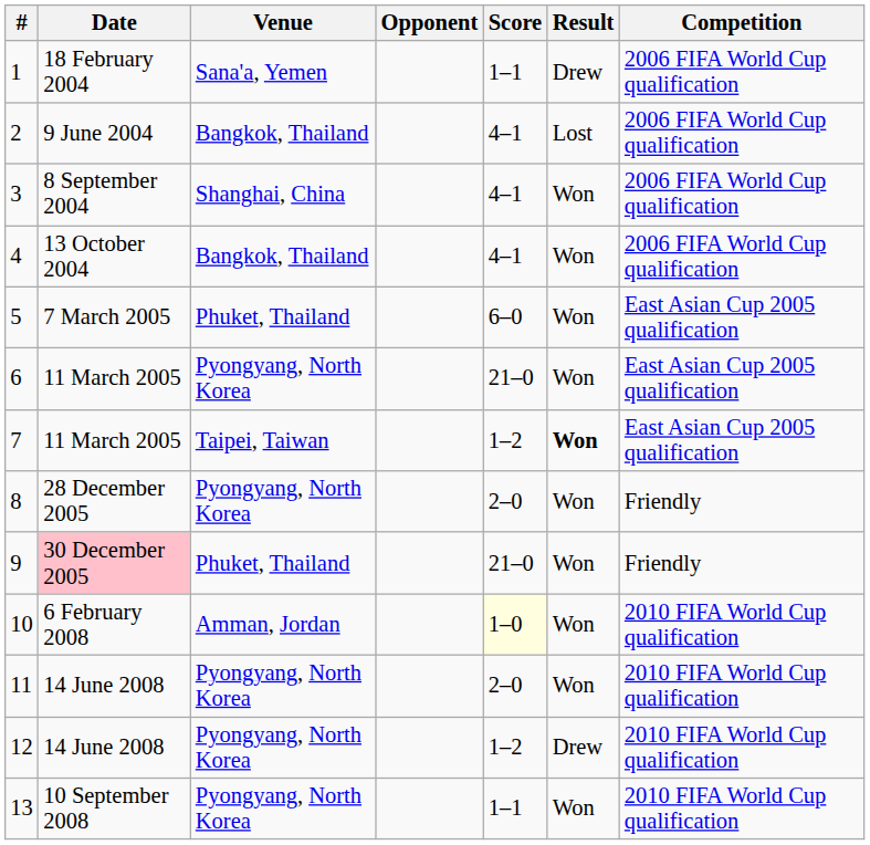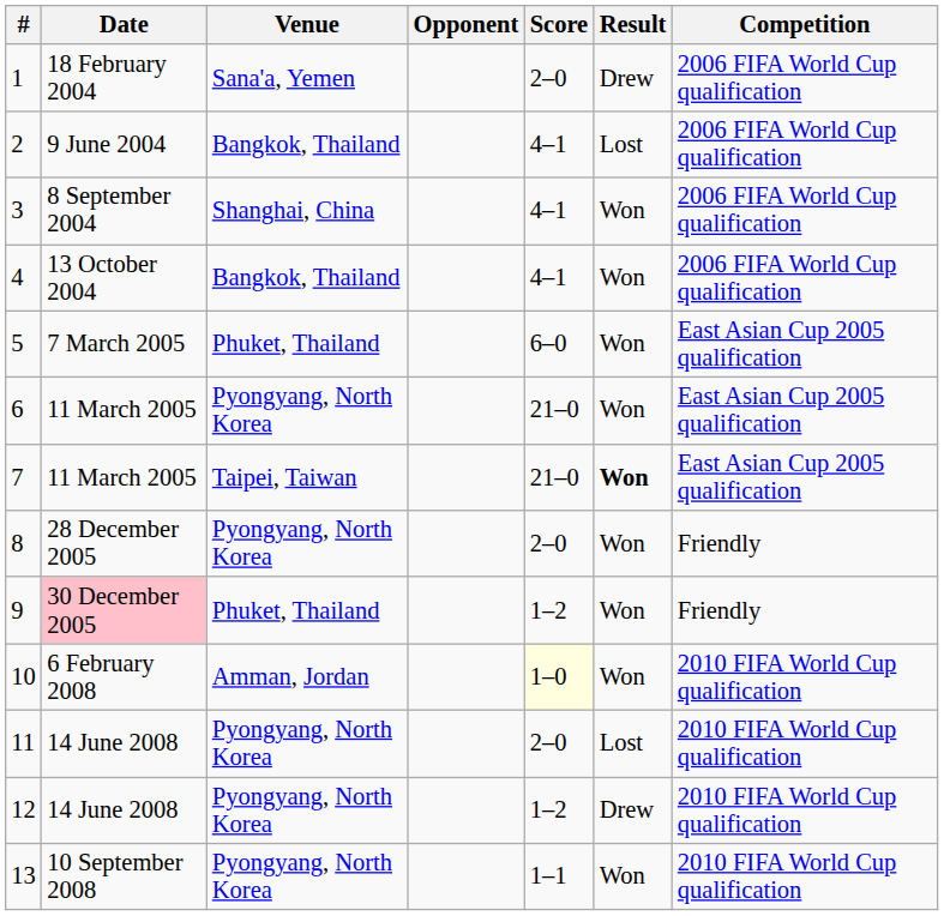1 | Score: 1–1 -> 2–0
7 | Score: 1–2 -> 21–0
9 | Score: 21–0 -> 1–2
11 | Result: Won -> Lost
